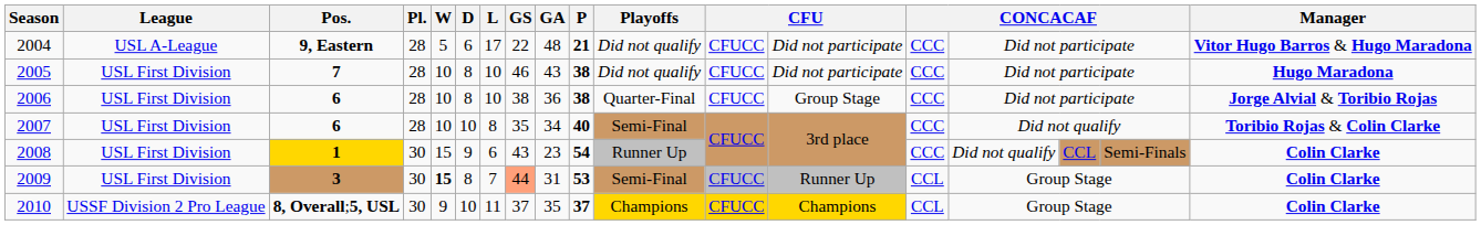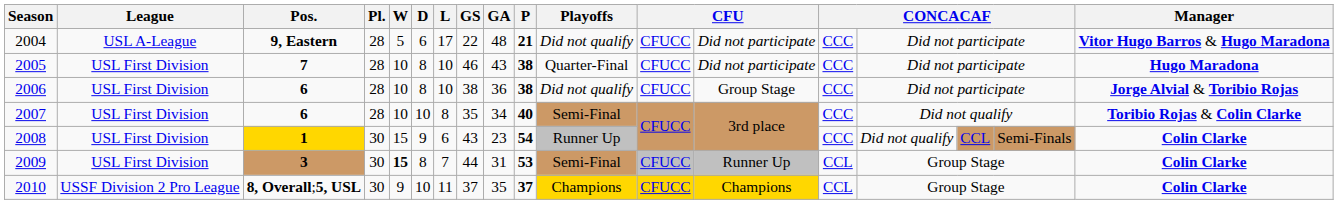2005 | Playoffs: Did not qualify -> Quarter-Final
2006 | Playoffs: Quarter-Final -> Did not qualify
2009 | GS: lightsalmon background -> no background
